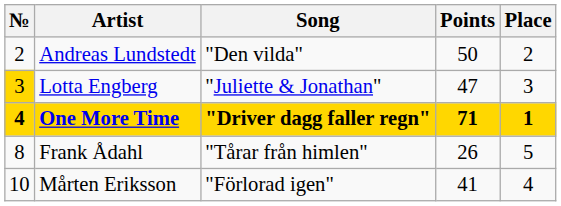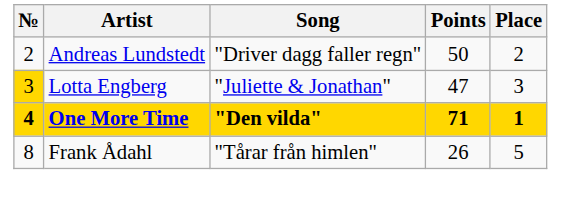Andreas Lundstedt | Song: "Den vilda" -> "Driver dagg faller regn"
One More Time | Song: "Driver dagg faller regn" -> "Den vilda"
- row: 10 | Mårten Eriksson | "Förlorad igen" | 41 | 4
